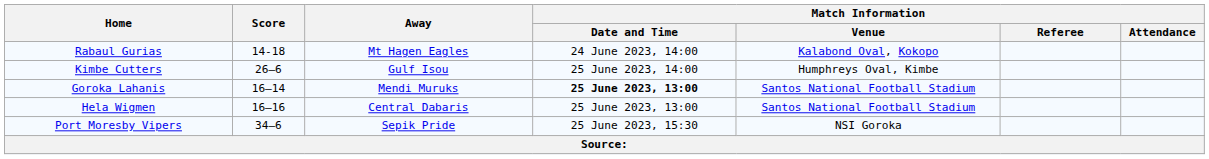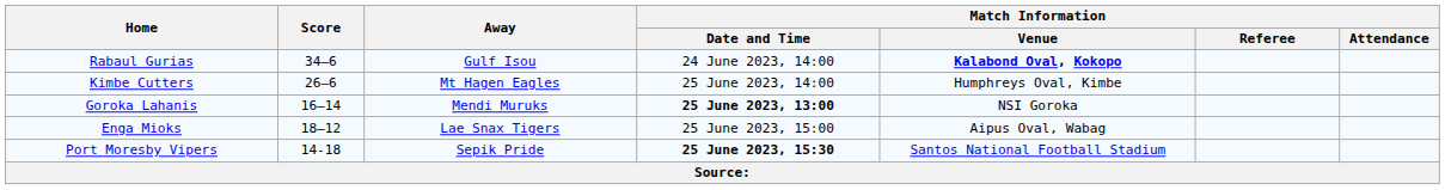Rabaul Gurias | Score: 14-18 -> 34–6
Rabaul Gurias | Away: Mt Hagen Eagles -> Gulf Isou
Rabaul Gurias | Match Information / Venue: normal -> bold
Kimbe Cutters | Away: Gulf Isou -> Mt Hagen Eagles
Goroka Lahanis | Match Information / Venue: Santos National Football Stadium -> NSI Goroka
- row: Hela Wigmen | 16–16 | Central Dabaris | 25 June 2023, 13:00 | Santos National Football Stadium
+ row: Enga Mioks | 18–12 | Lae Snax Tigers | 25 June 2023, 15:00 | Aipus Oval, Wabag
Port Moresby Vipers | Score: 34–6 -> 14-18
Port Moresby Vipers | Match Information / Date and Time: normal -> bold
Port Moresby Vipers | Match Information / Venue: NSI Goroka -> Santos National Football Stadium
